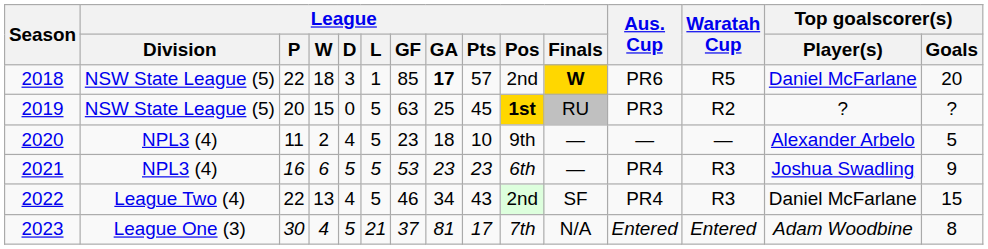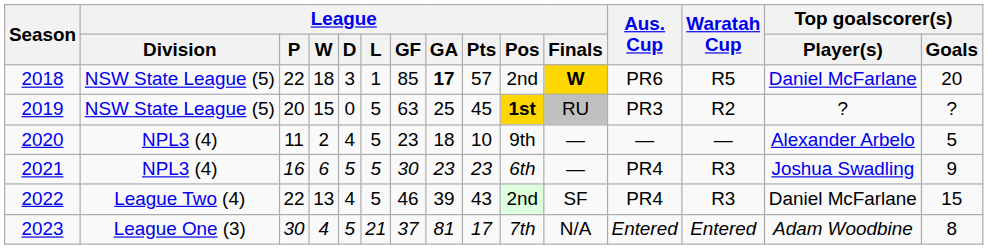2021 | League / GF: 53 -> 30
2022 | League / GA: 34 -> 39
